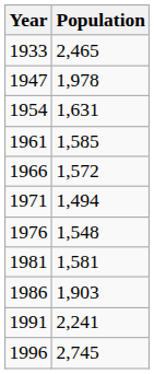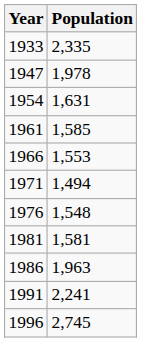1933 | Population: 2,465 -> 2,335
1966 | Population: 1,572 -> 1,553
1986 | Population: 1,903 -> 1,963
